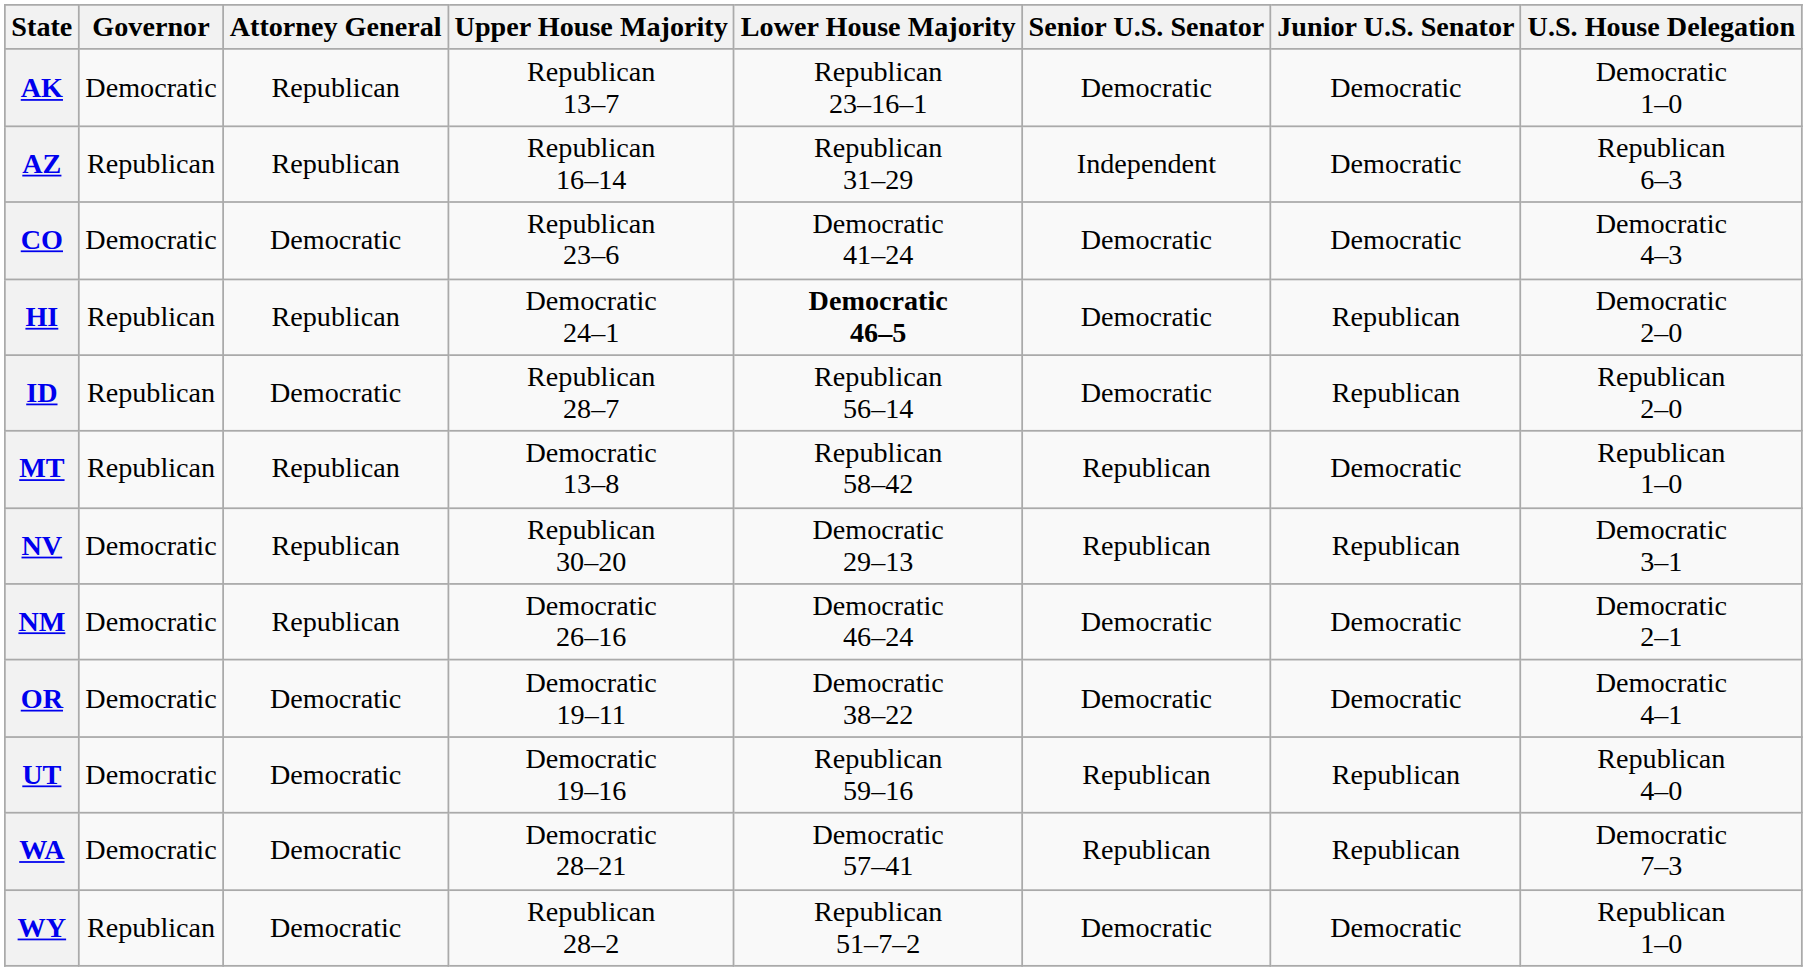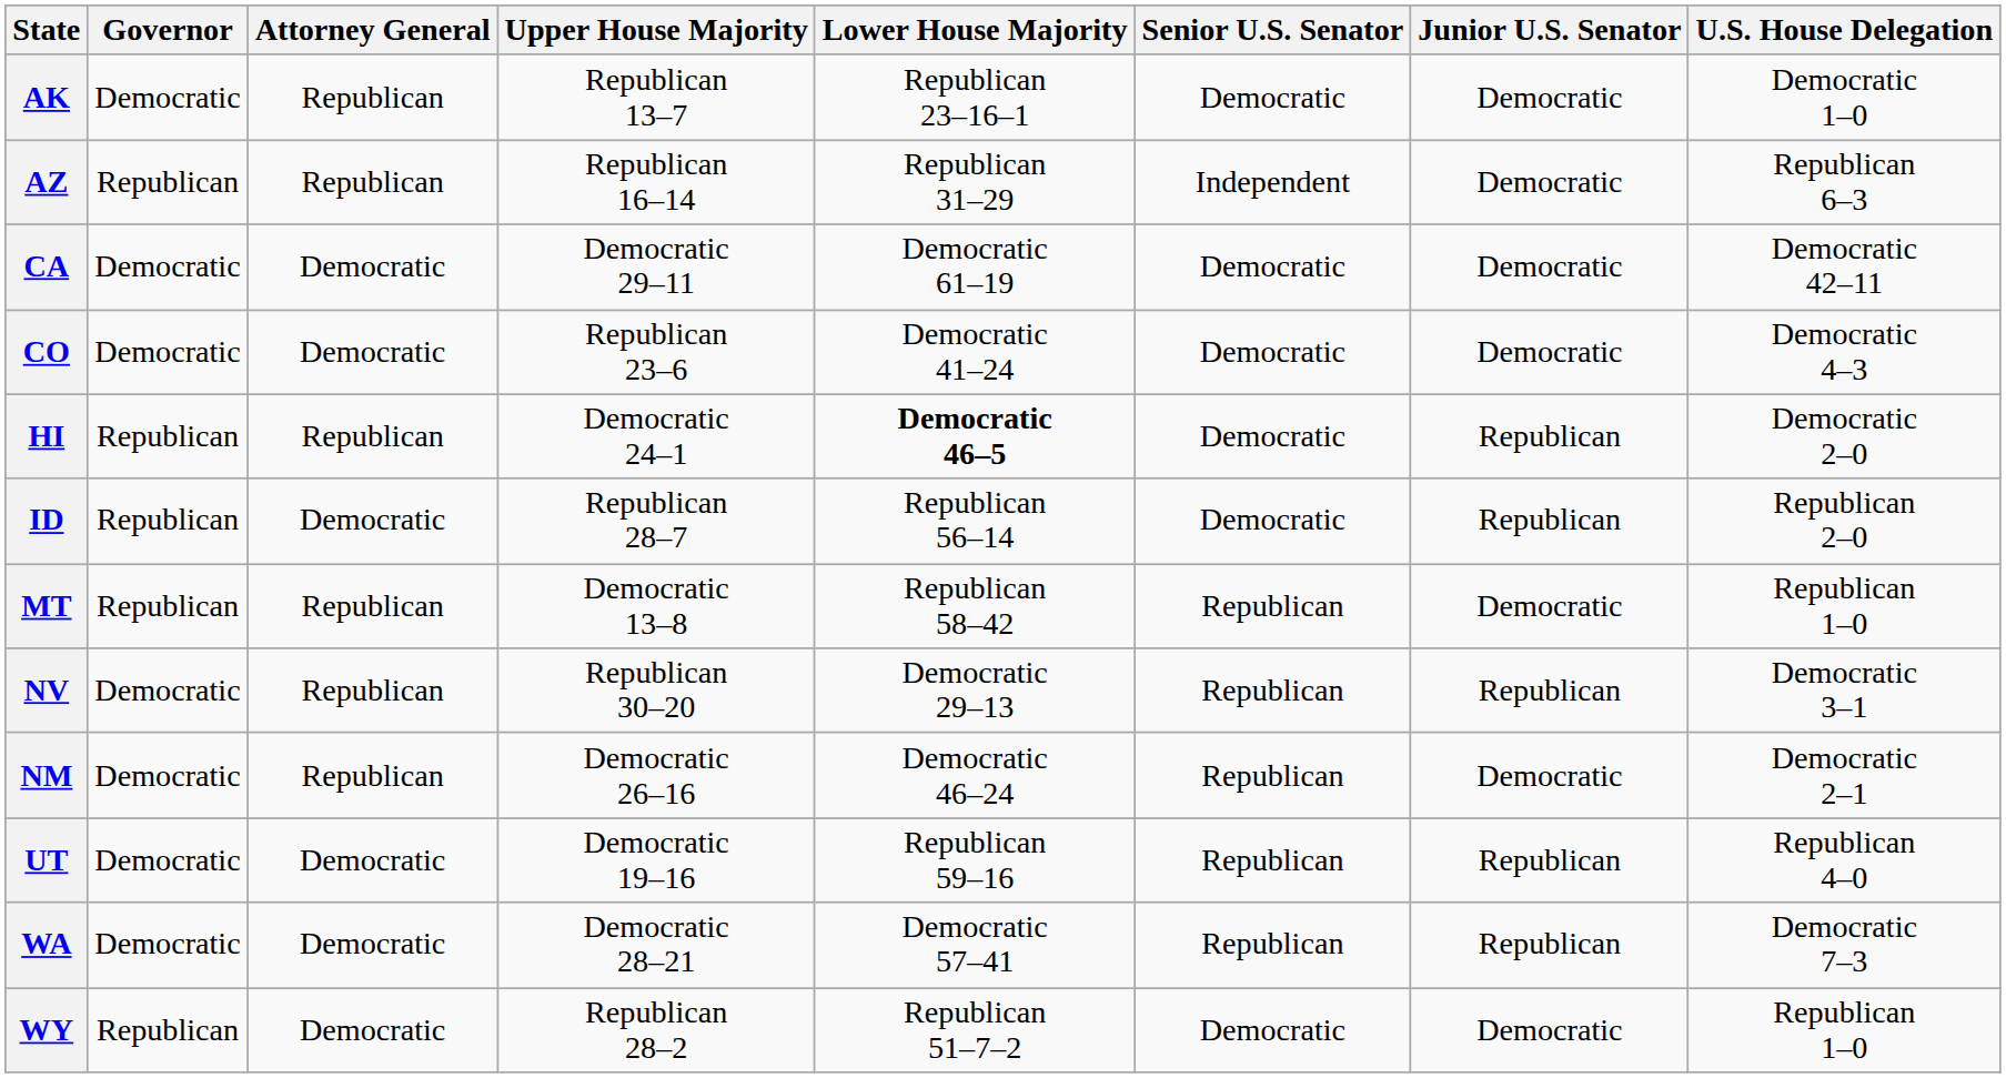+ row: CA | Democratic | Democratic | Democratic 29–11 | Democratic 61–19 | Democratic | Democratic | Democratic 42–11
NM | Senior U.S. Senator: Democratic -> Republican
- row: OR | Democratic | Democratic | Democratic 19–11 | Democratic 38–22 | Democratic | Democratic | Democratic 4–1
